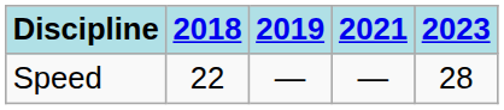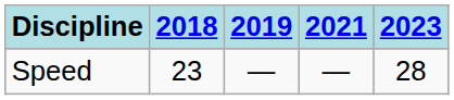Speed | 2018: 22 -> 23
